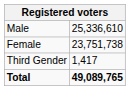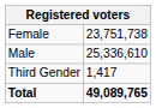rows swapped: Male <-> Female
